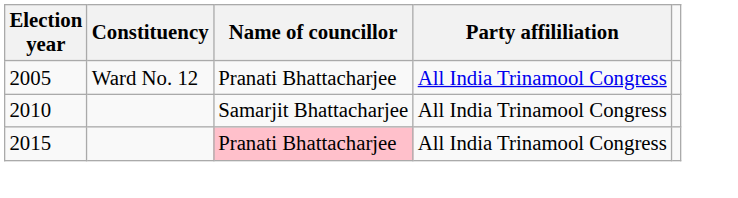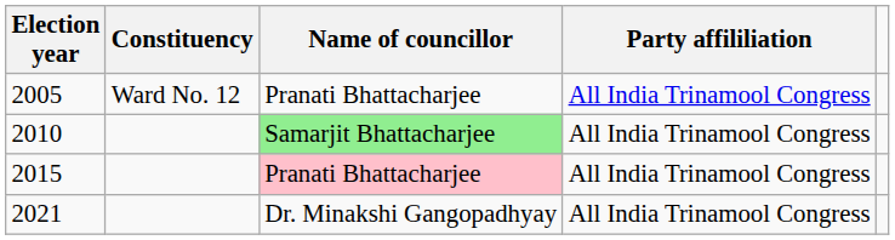2010 | Name of councillor: no background -> lightgreen background
+ row: 2021 | Dr. Minakshi Gangopadhyay | All India Trinamool Congress
